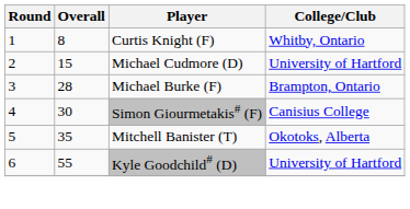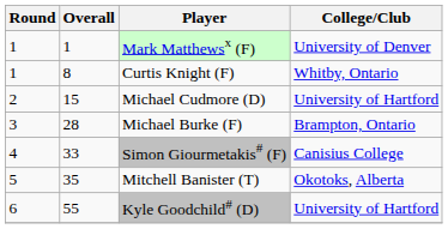+ row: 1 | 1 | Mark Matthewsx (F) | University of Denver
Simon Giourmetakis# (F) | Overall: 30 -> 33
